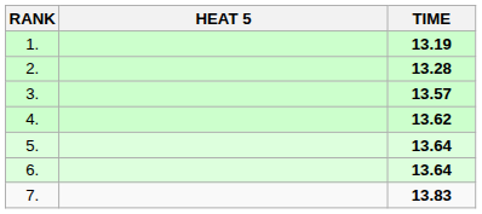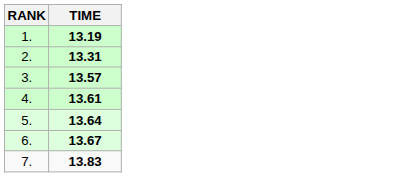- column: HEAT 5
2. | TIME: 13.28 -> 13.31
4. | TIME: 13.62 -> 13.61
6. | TIME: 13.64 -> 13.67
